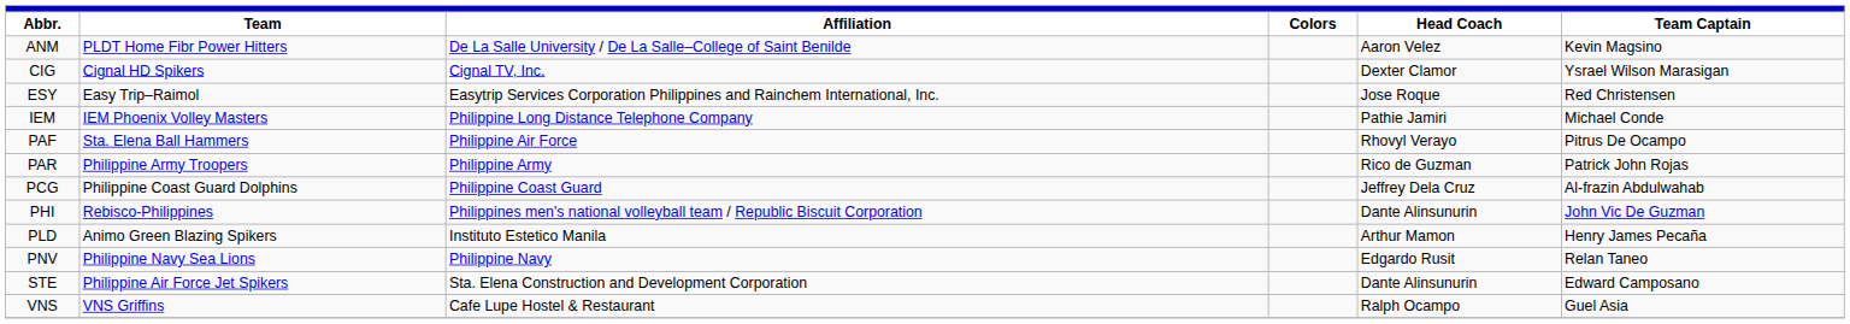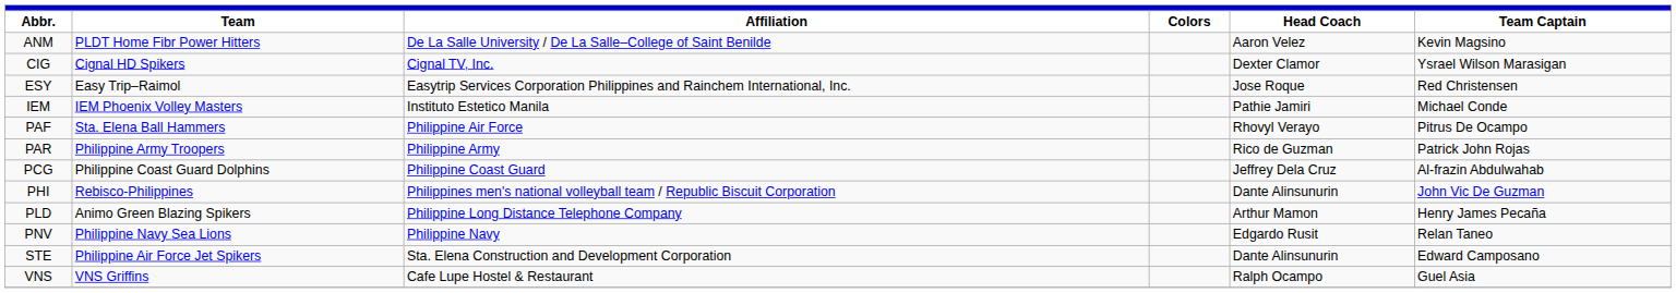IEM | Affiliation: Philippine Long Distance Telephone Company -> Instituto Estetico Manila
PLD | Affiliation: Instituto Estetico Manila -> Philippine Long Distance Telephone Company
